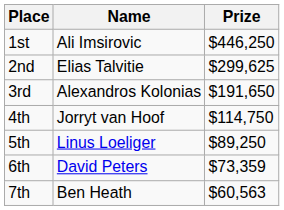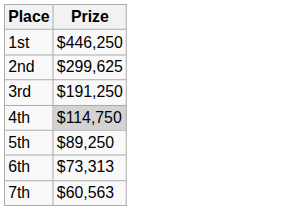- column: Name | Ali Imsirovic | Elias Talvitie | Alexandros Kolonias | Jorryt van Hoof | Linus Loeliger | David Peters | Ben Heath
3rd | Prize: $191,650 -> $191,250
4th | Prize: no background -> lightgrey background
6th | Prize: $73,359 -> $73,313
